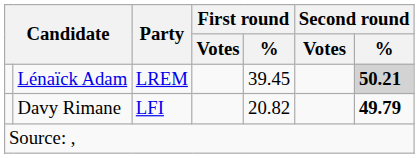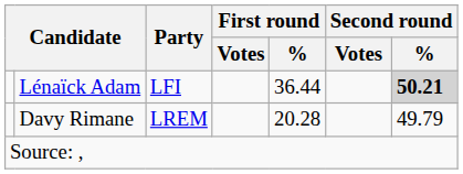Lénaïck Adam | Party: LREM -> LFI
Lénaïck Adam | First round / %: 39.45 -> 36.44
Davy Rimane | Party: LFI -> LREM
Davy Rimane | First round / %: 20.82 -> 20.28
Davy Rimane | Second round / %: bold -> normal
